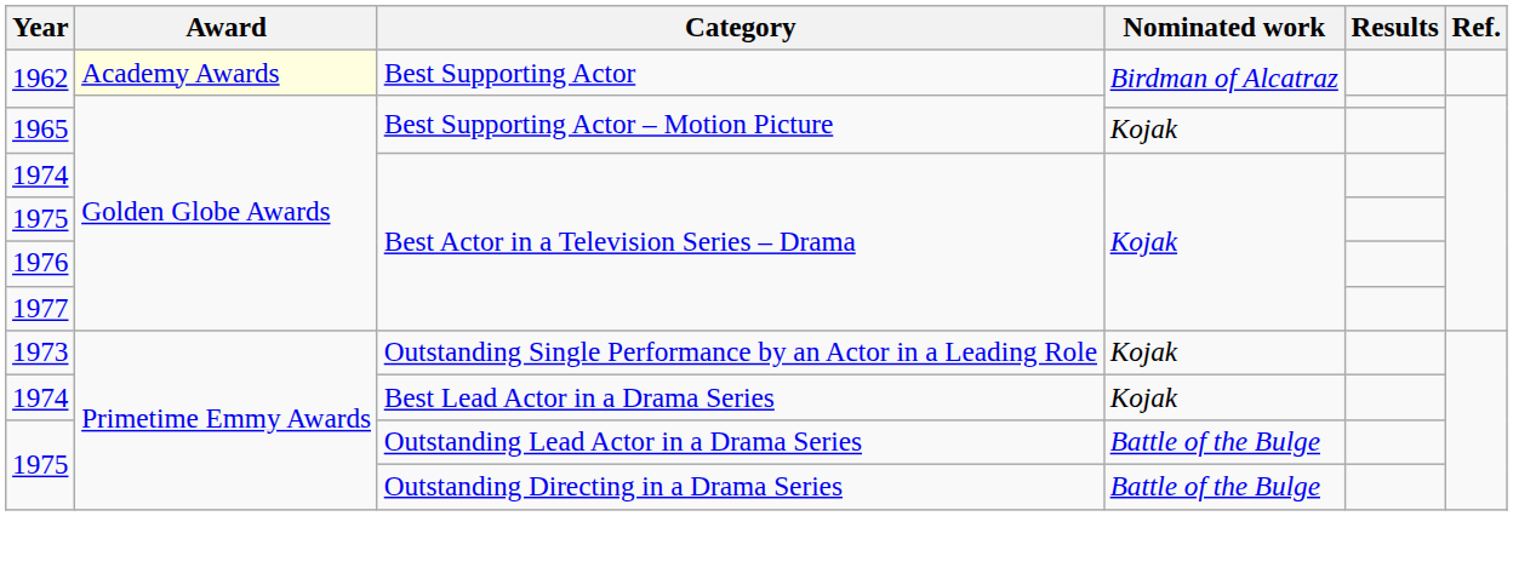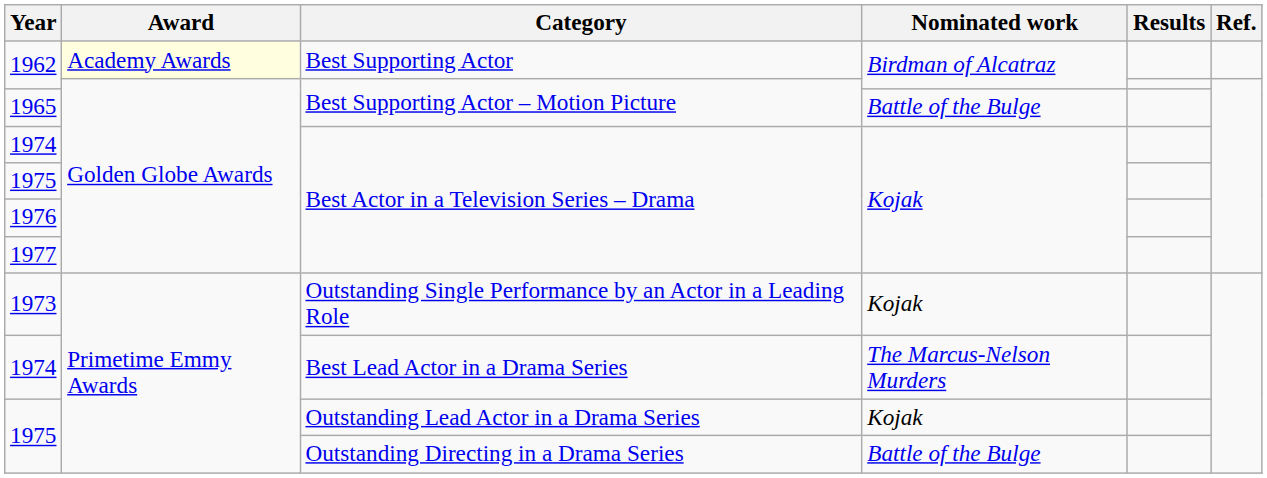1965 | Nominated work: Kojak -> Battle of the Bulge
1974 / Best Lead Actor in a Drama Series | Nominated work: Kojak -> The Marcus-Nelson Murders
1975 / Outstanding Lead Actor in a Drama Series | Nominated work: Battle of the Bulge -> Kojak
